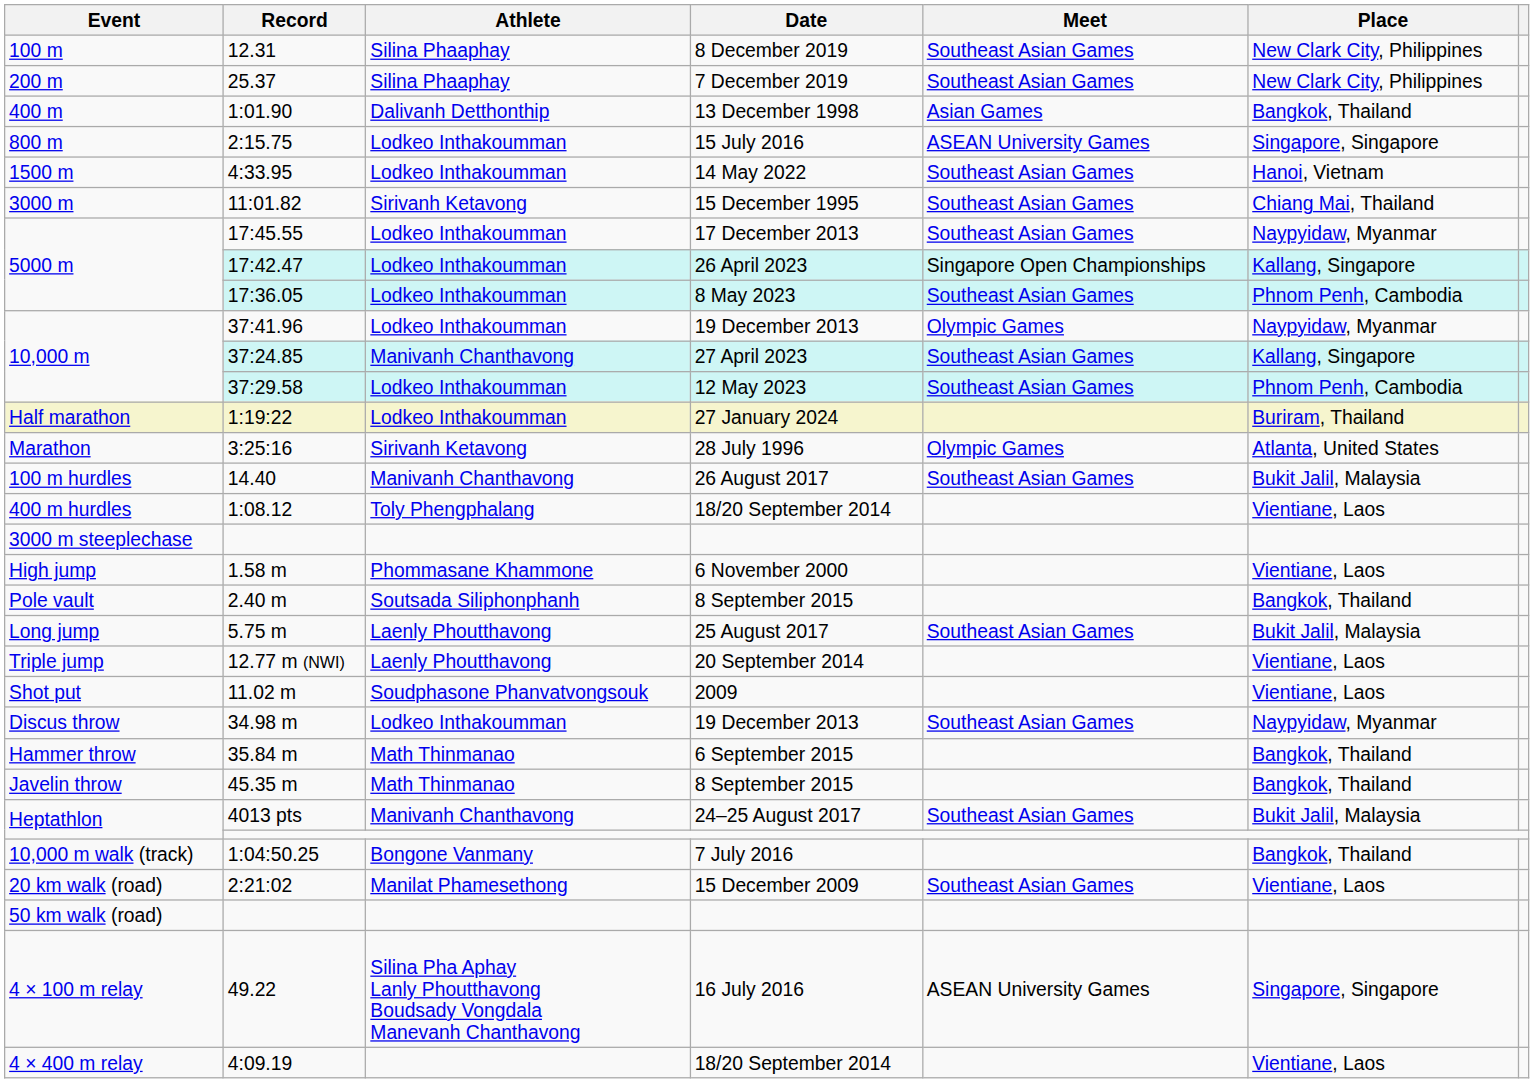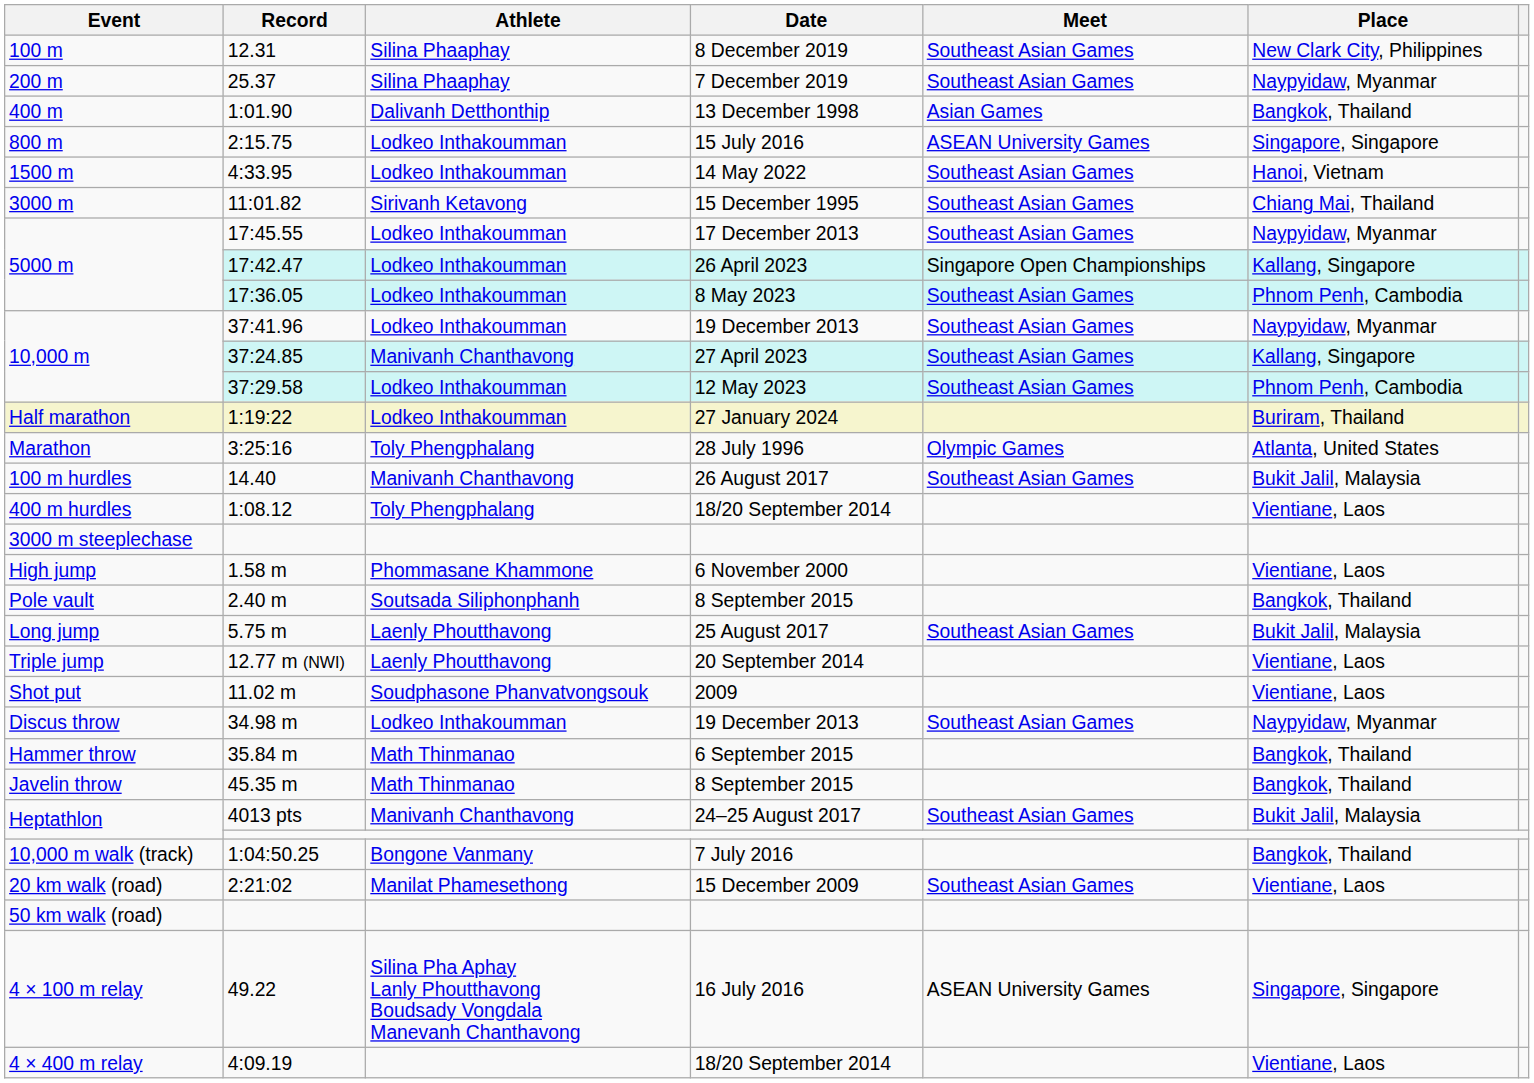25.37 | Place: New Clark City, Philippines -> Naypyidaw, Myanmar
37:41.96 | Meet: Olympic Games -> Southeast Asian Games
3:25:16 | Athlete: Sirivanh Ketavong -> Toly Phengphalang
